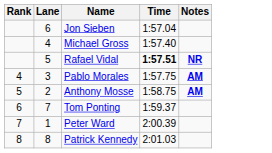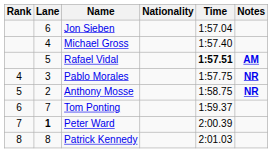+ column: Nationality
Rafael Vidal | Notes: NR -> AM
Pablo Morales | Notes: AM -> NR
Anthony Mosse | Notes: AM -> NR
Peter Ward | Lane: normal -> bold
